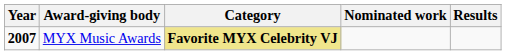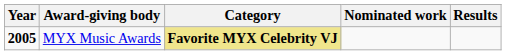MYX Music Awards | Year: 2007 -> 2005
